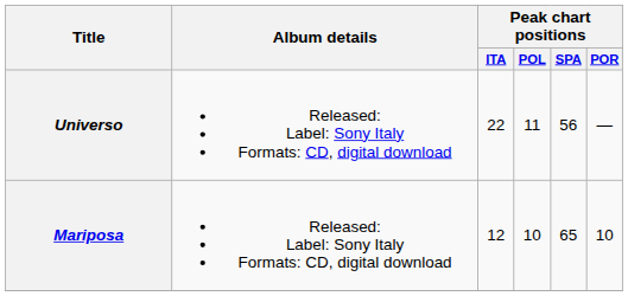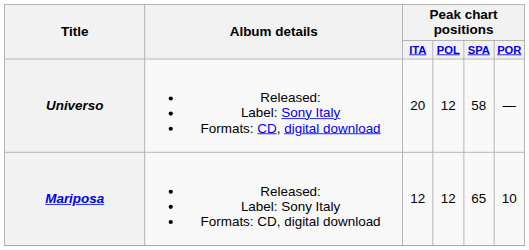Universo | Peak chart positions / ITA: 22 -> 20
Universo | Peak chart positions / POL: 11 -> 12
Universo | Peak chart positions / SPA: 56 -> 58
Mariposa | Peak chart positions / POL: 10 -> 12
